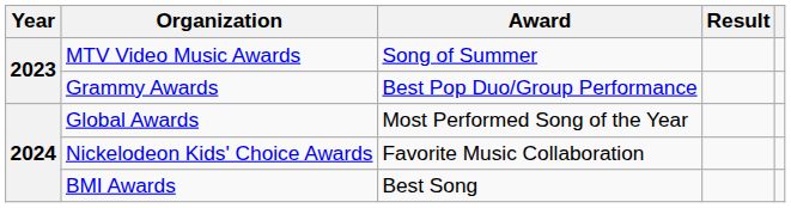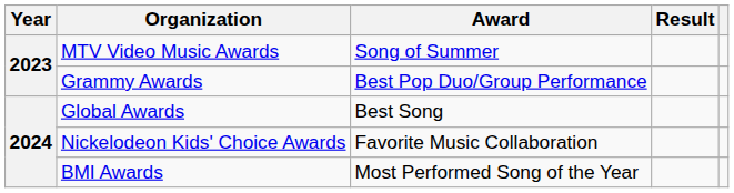Global Awards | Award: Most Performed Song of the Year -> Best Song
BMI Awards | Award: Best Song -> Most Performed Song of the Year
